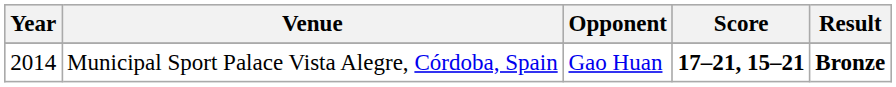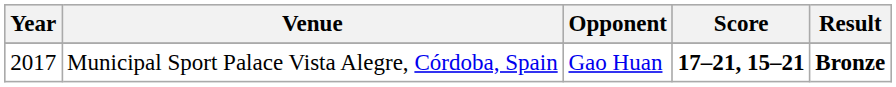Municipal Sport Palace Vista Alegre, Córdoba, Spain | Year: 2014 -> 2017
